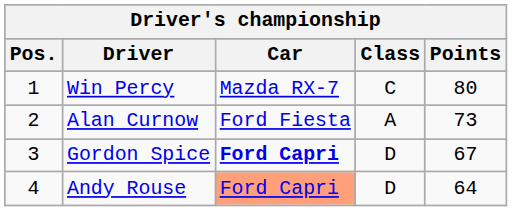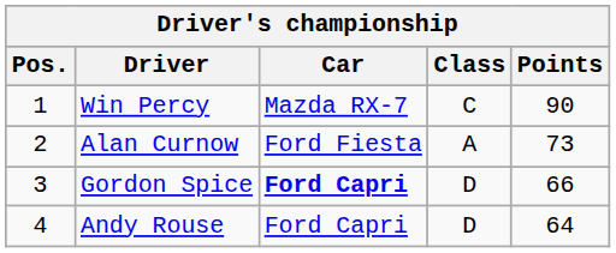Win Percy | Points: 80 -> 90
Gordon Spice | Points: 67 -> 66
Andy Rouse | Car: lightsalmon background -> no background
